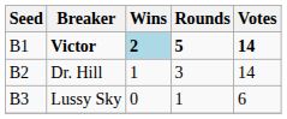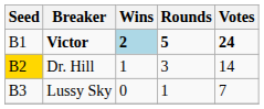Victor | Votes: 14 -> 24
Dr. Hill | Seed: no background -> gold background
Lussy Sky | Votes: 6 -> 7
